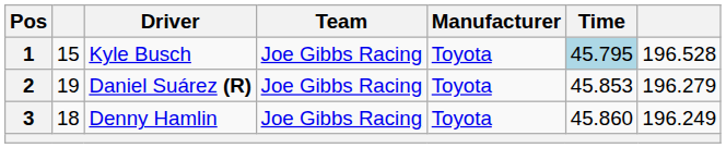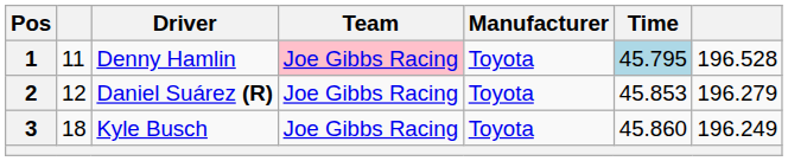1 | column 2: 15 -> 11
1 | Driver: Kyle Busch -> Denny Hamlin
1 | Team: no background -> pink background
2 | column 2: 19 -> 12
3 | Driver: Denny Hamlin -> Kyle Busch
